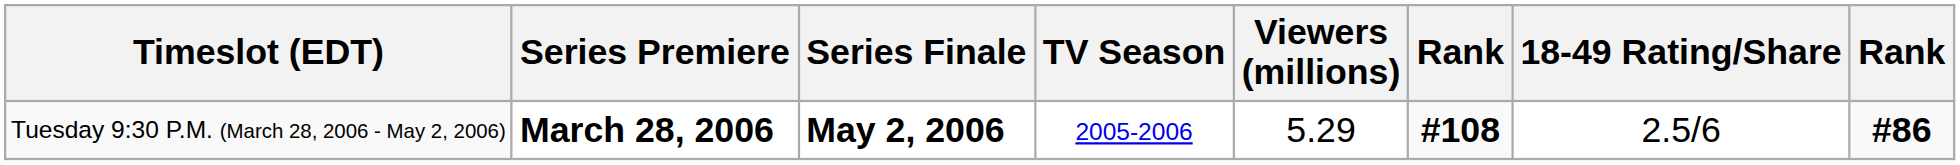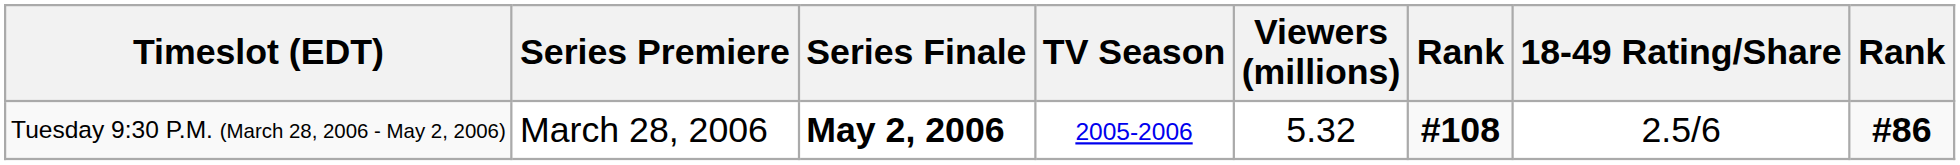Tuesday 9:30 P.M. (March 28, 2006 - May 2, 2006) | Series Premiere: bold -> normal
Tuesday 9:30 P.M. (March 28, 2006 - May 2, 2006) | Viewers (millions): 5.29 -> 5.32
